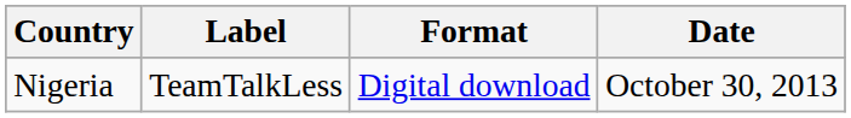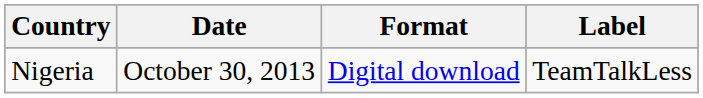columns swapped: Date <-> Label
